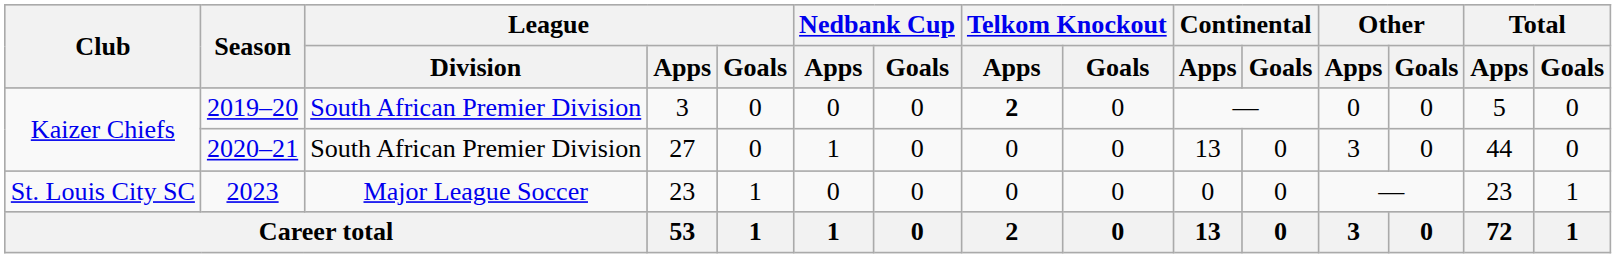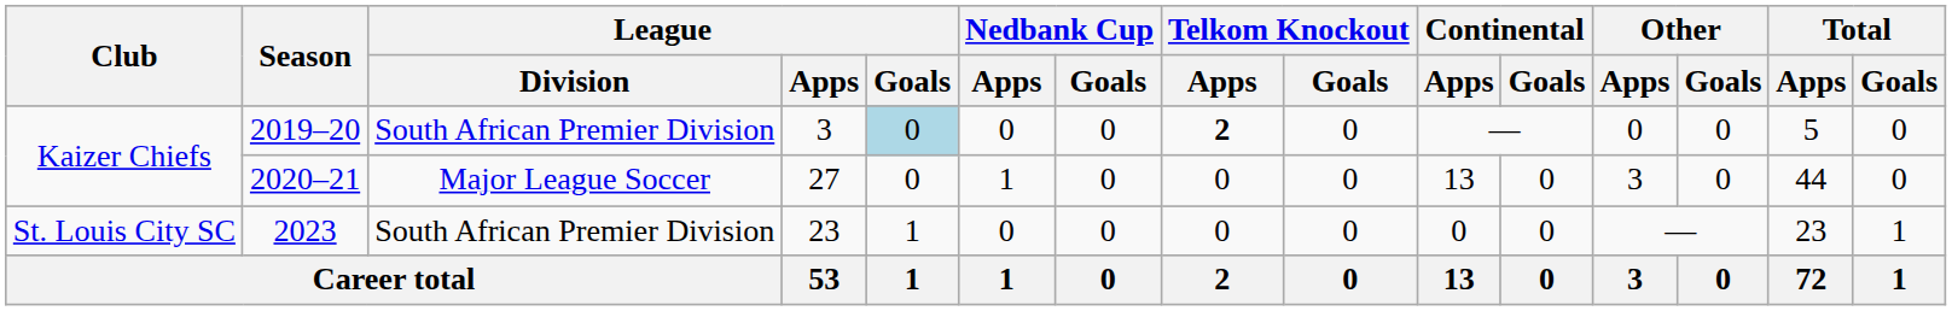2019–20 | League / Goals: no background -> lightblue background
2020–21 | League / Division: South African Premier Division -> Major League Soccer
2023 | League / Division: Major League Soccer -> South African Premier Division
